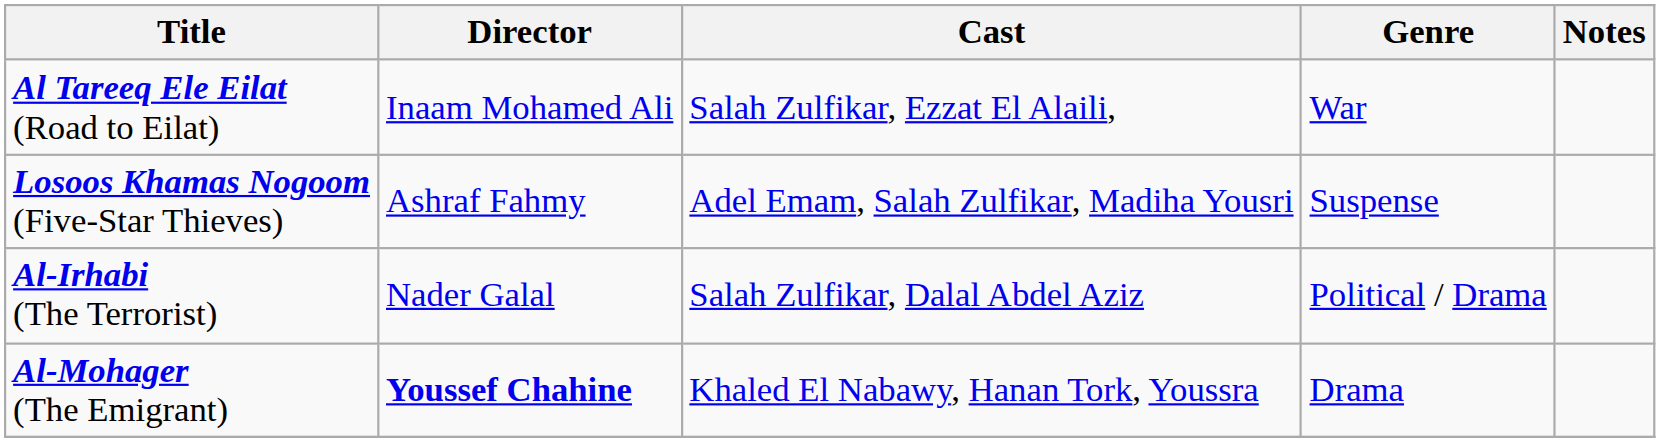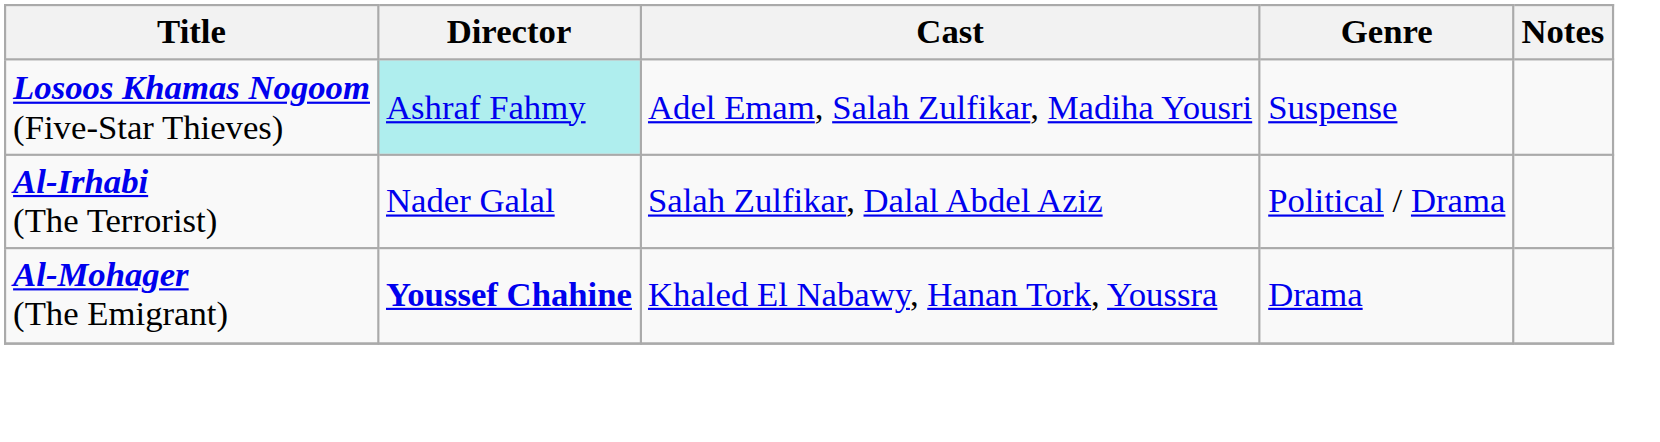- row: Al Tareeq Ele Eilat (Road to Eilat) | Inaam Mohamed Ali | Salah Zulfikar, Ezzat El Alaili, | War
Losoos Khamas Nogoom (Five-Star Thieves) | Director: no background -> paleturquoise background
